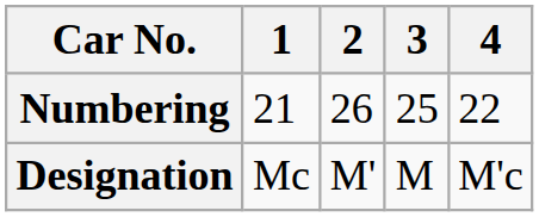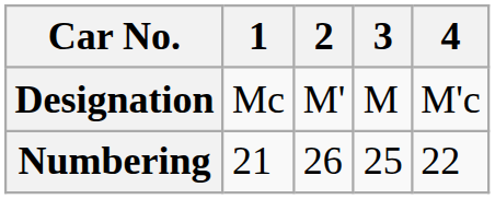rows swapped: Designation <-> Numbering
